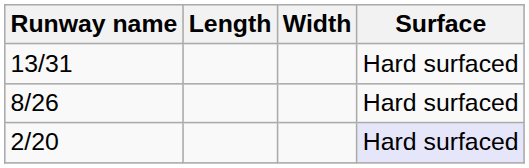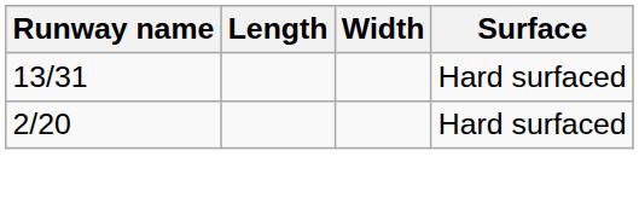- row: 8/26 | Hard surfaced
2/20 | Surface: lavender background -> no background
